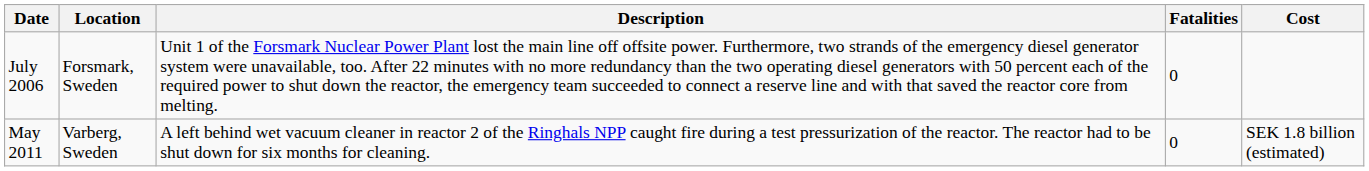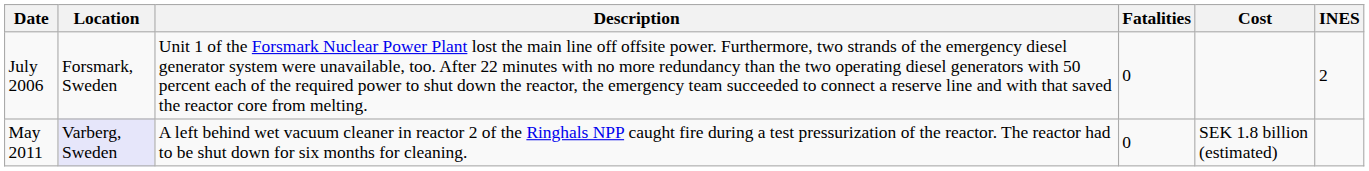+ column: INES | 2
May 2011 | Location: no background -> lavender background
